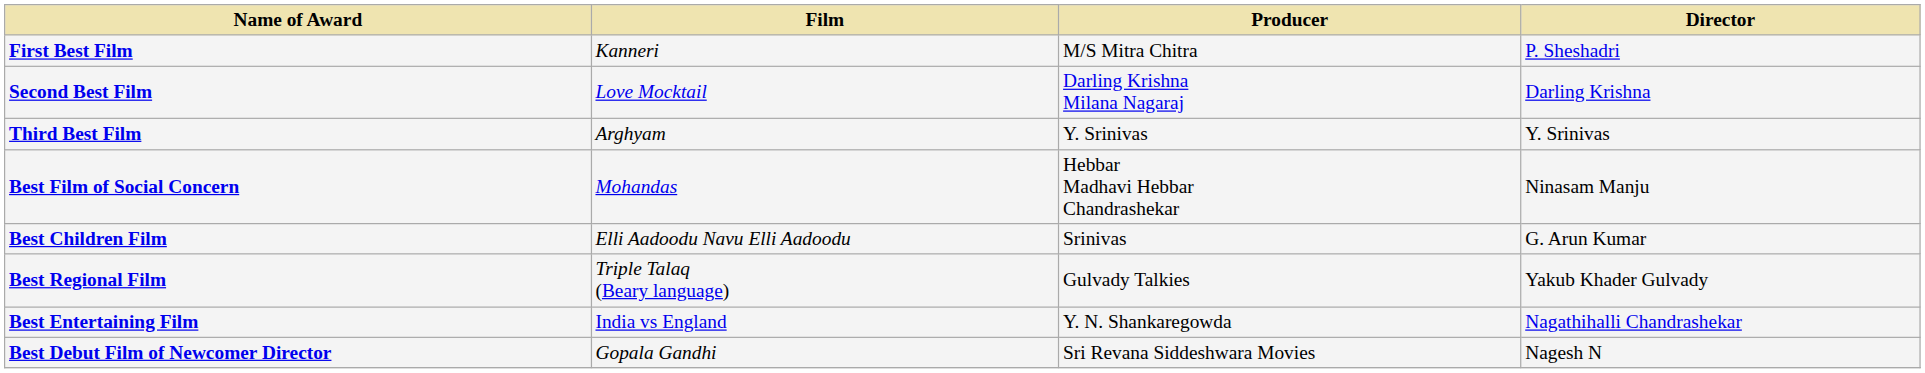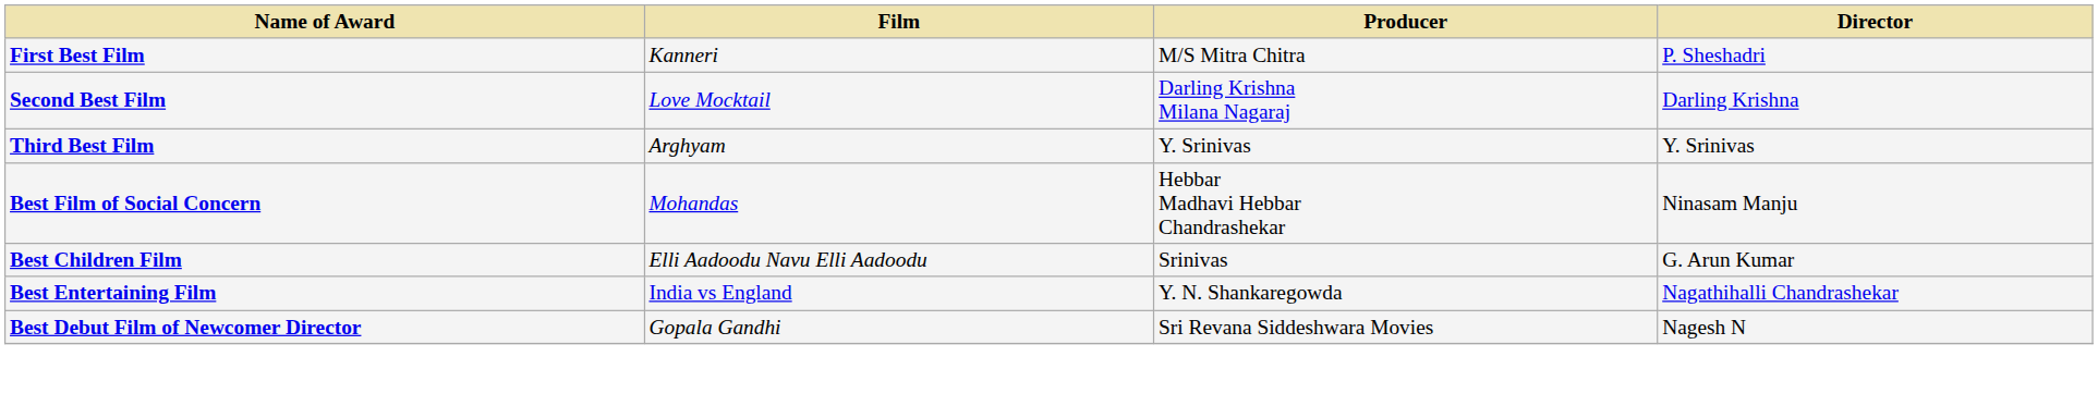- row: Best Regional Film | Triple Talaq (Beary language) | Gulvady Talkies | Yakub Khader Gulvady
